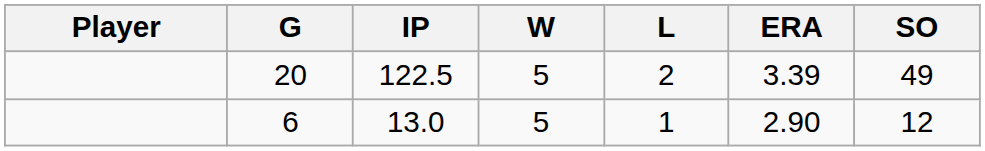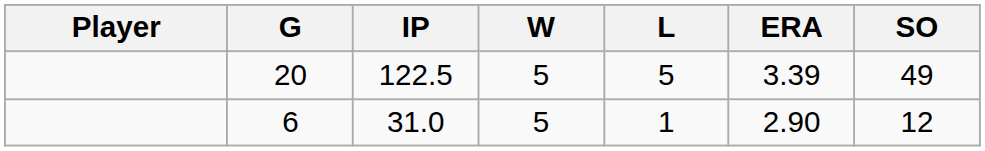20 | L: 2 -> 5
6 | IP: 13.0 -> 31.0
